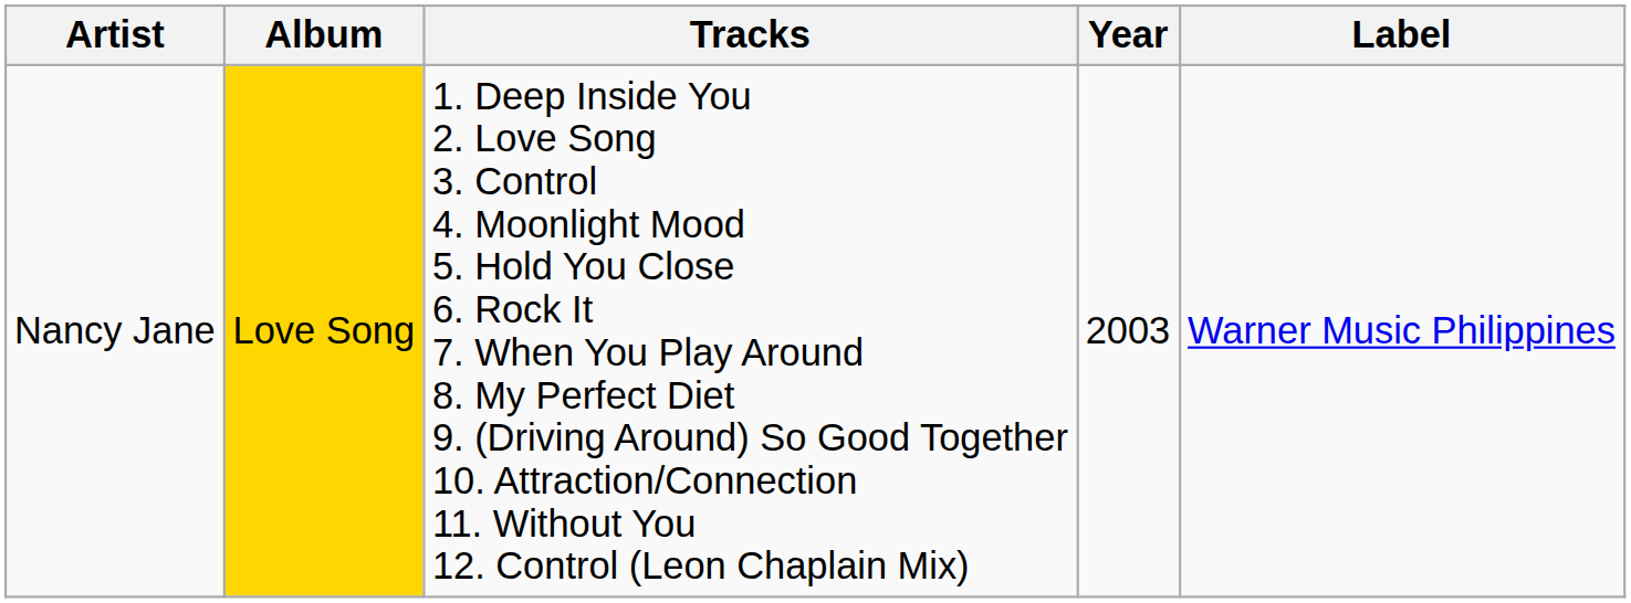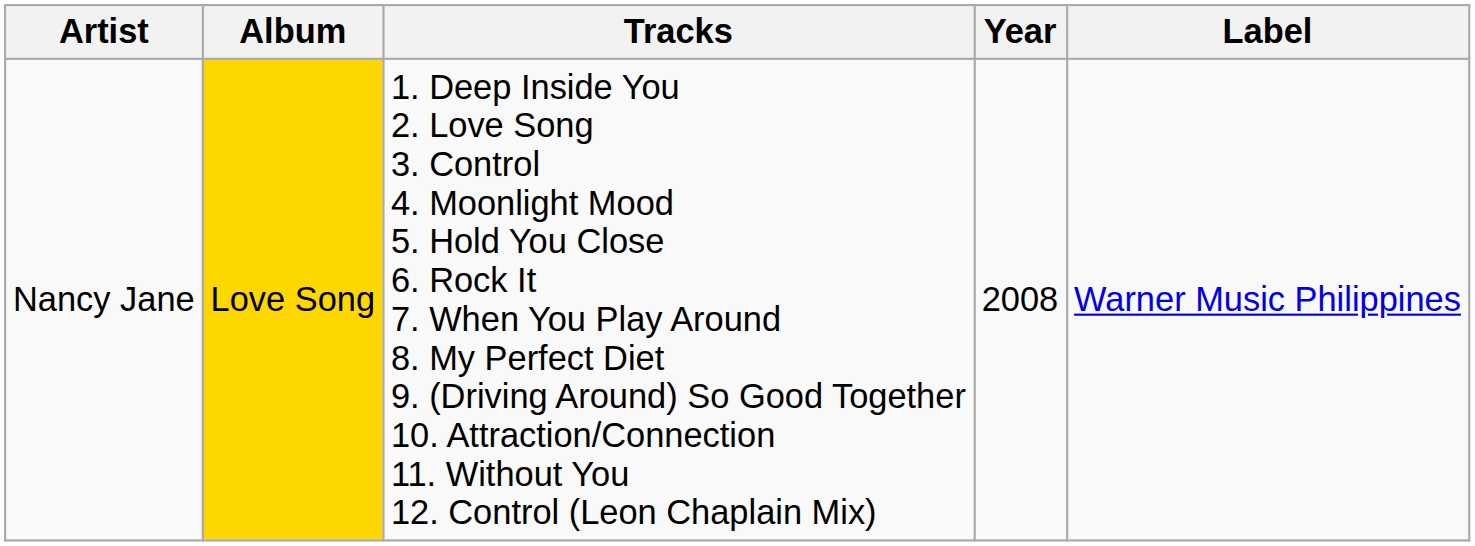Nancy Jane | Year: 2003 -> 2008
